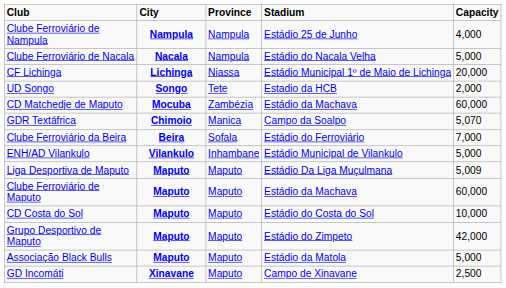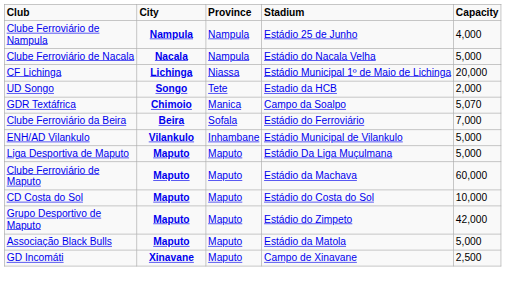- row: CD Matchedje de Maputo | Mocuba | Zambézia | Estádio da Machava | 60,000
Liga Desportiva de Maputo | Capacity: 5,009 -> 5,000
